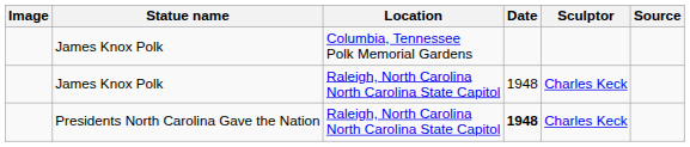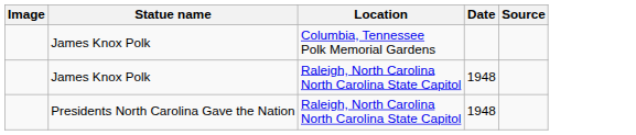- column: Sculptor | Charles Keck | Charles Keck
Presidents North Carolina Gave the Nation | Date: bold -> normal
